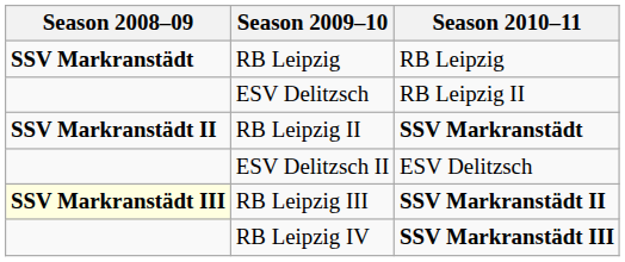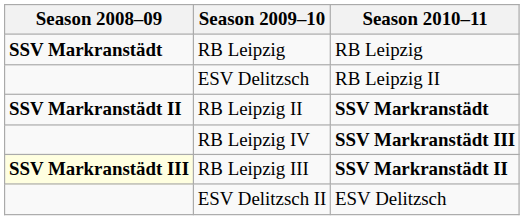rows swapped: ESV Delitzsch II <-> RB Leipzig IV
